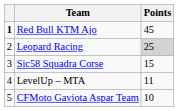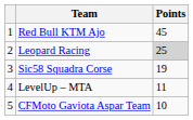Red Bull KTM Ajo | column 1: bold -> normal
Sic58 Squadra Corse | Points: 15 -> 19
